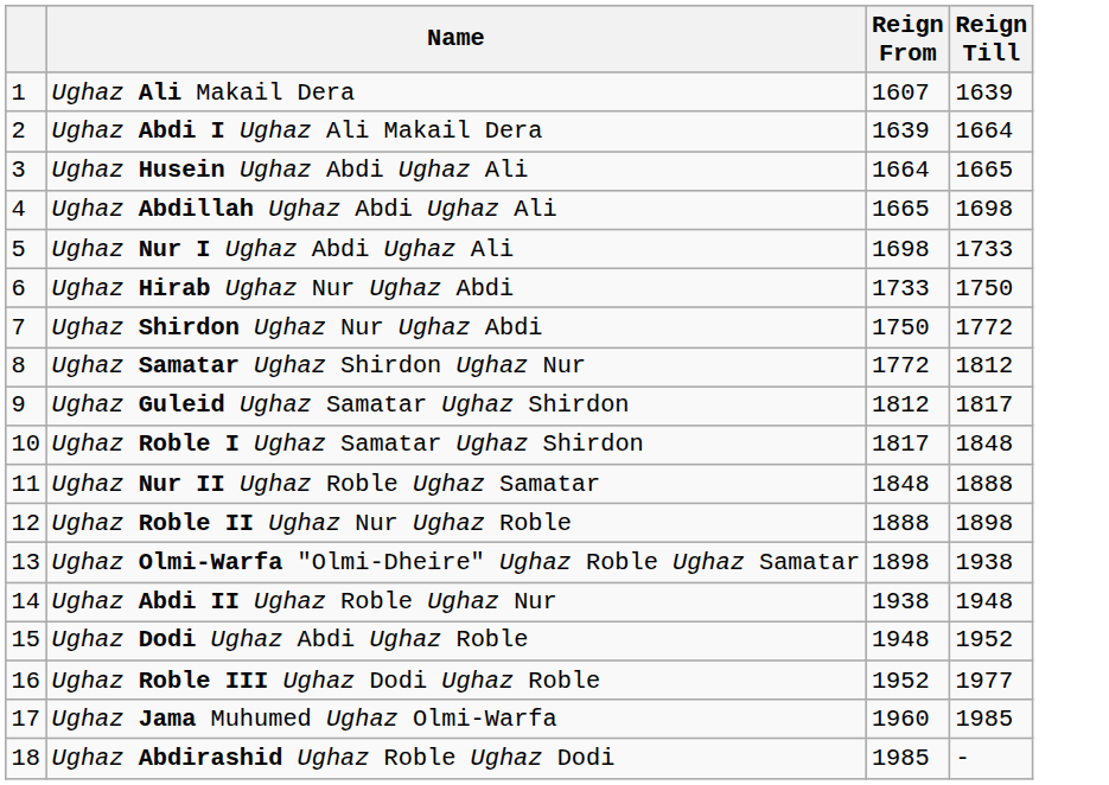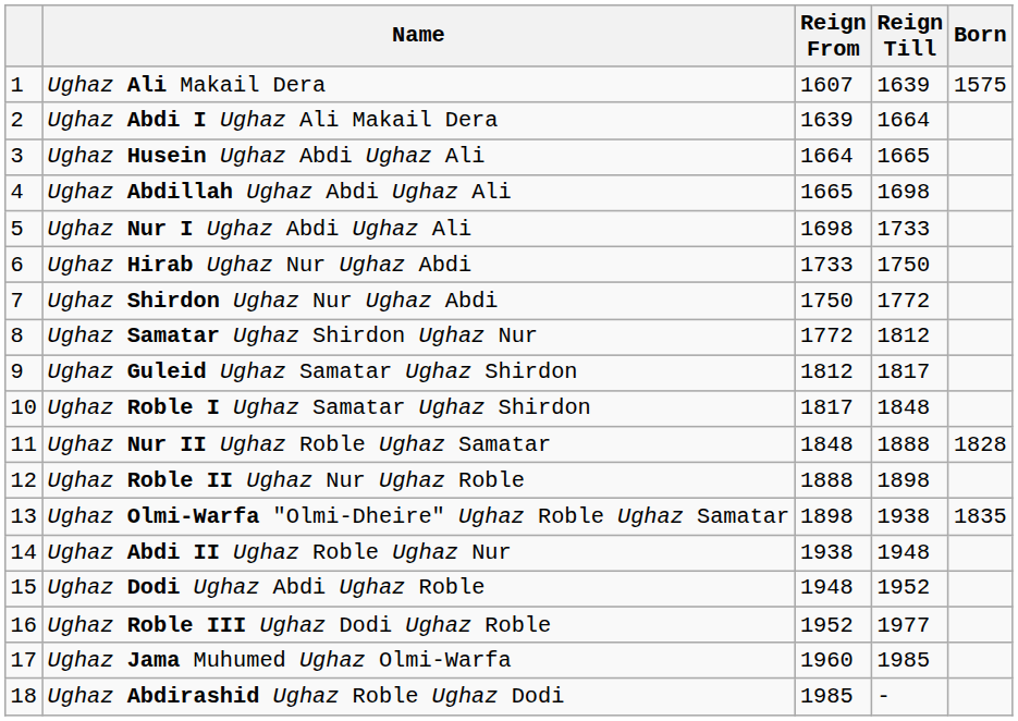+ column: Born | 1575 | 1828 | 1835
